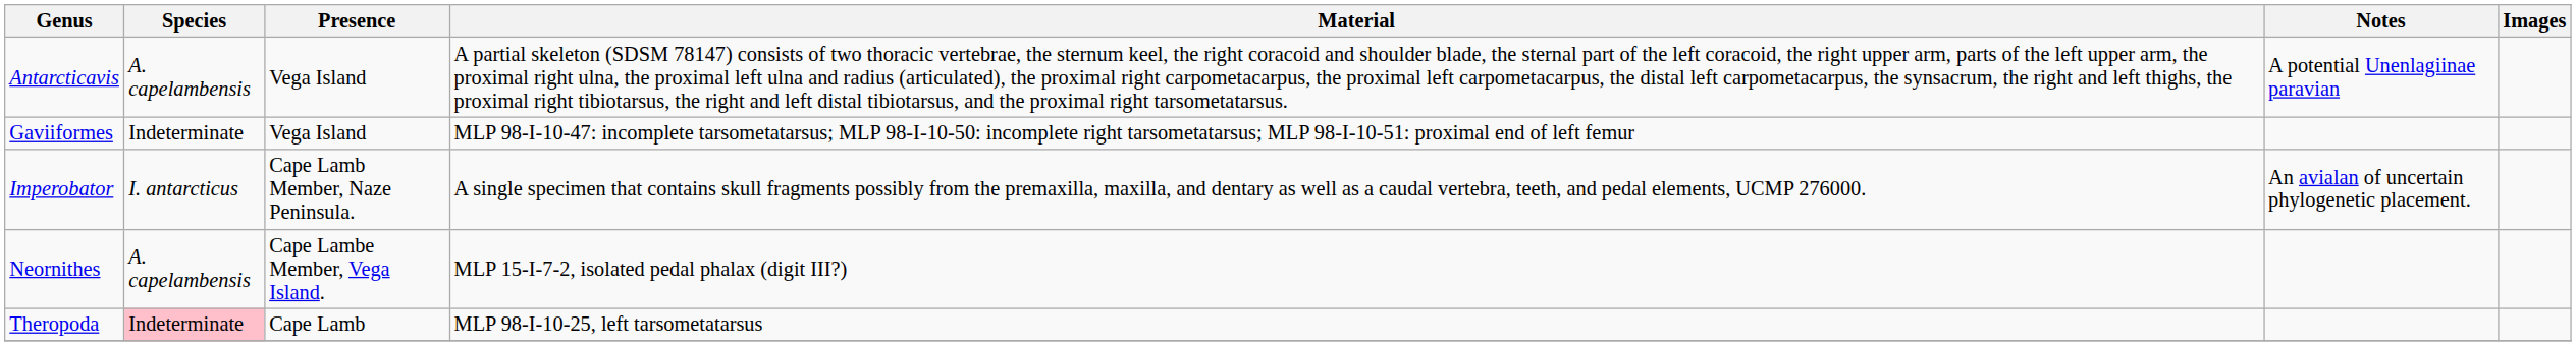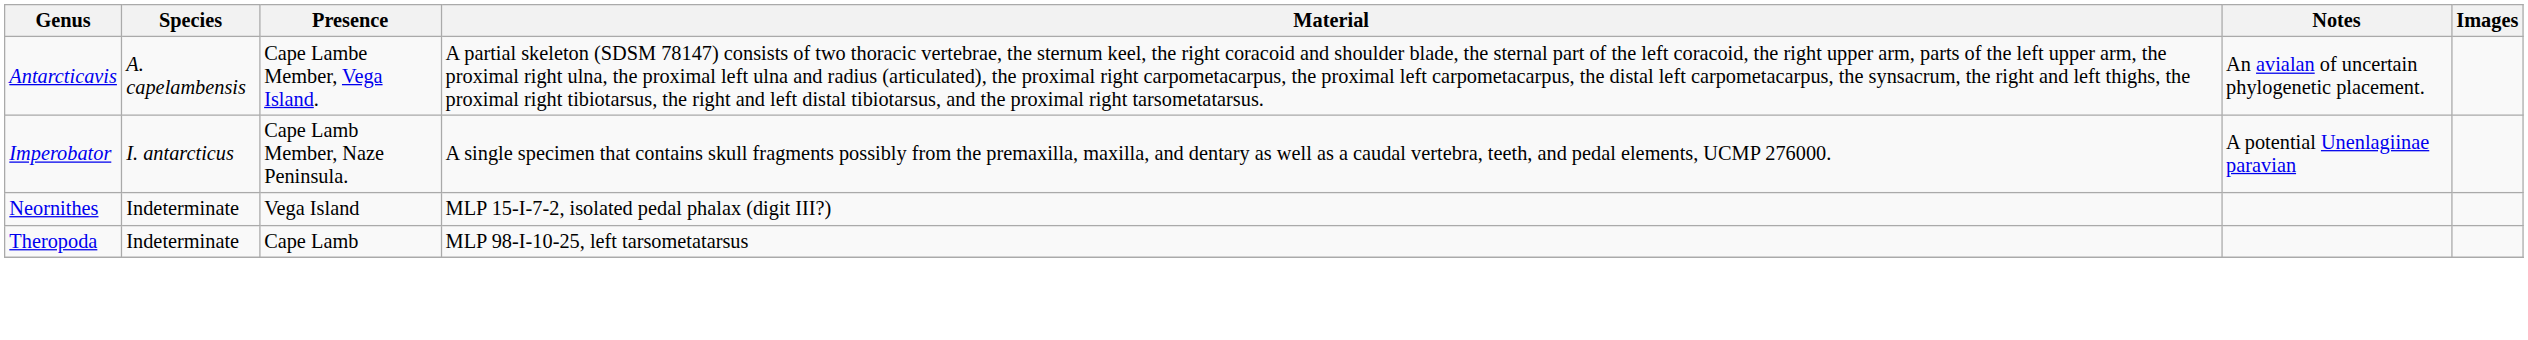Antarcticavis | Presence: Vega Island -> Cape Lambe Member, Vega Island.
Antarcticavis | Notes: A potential Unenlagiinae paravian -> An avialan of uncertain phylogenetic placement.
- row: Gaviiformes | Indeterminate | Vega Island | MLP 98-I-10-47: incomplete tarsometatarsus; MLP 98-I-10-50: incomplete right tarsometatarsus; MLP 98-I-10-51: proximal end of left femur
Imperobator | Notes: An avialan of uncertain phylogenetic placement. -> A potential Unenlagiinae paravian
Neornithes | Species: A. capelambensis -> Indeterminate
Neornithes | Presence: Cape Lambe Member, Vega Island. -> Vega Island
Theropoda | Species: pink background -> no background
